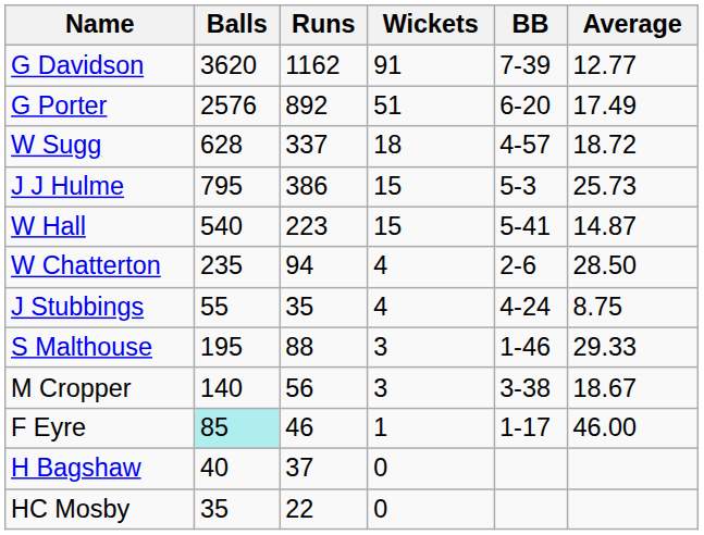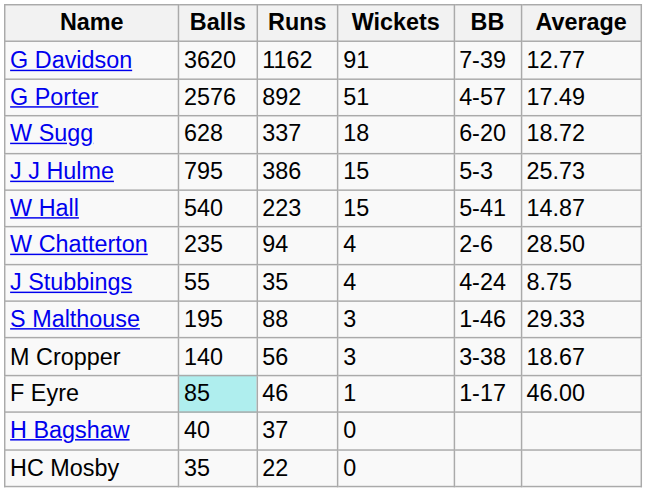G Porter | BB: 6-20 -> 4-57
W Sugg | BB: 4-57 -> 6-20
